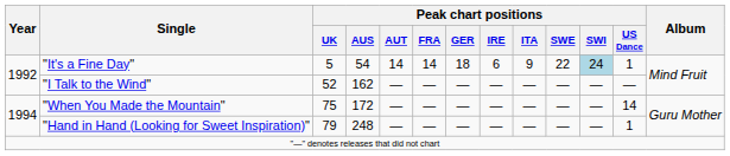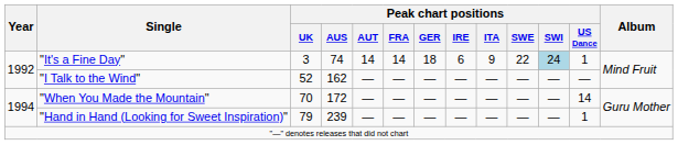"It's a Fine Day" | Peak chart positions / UK: 5 -> 3
"It's a Fine Day" | Peak chart positions / AUS: 54 -> 74
"When You Made the Mountain" | Peak chart positions / UK: 75 -> 70
"Hand in Hand (Looking for Sweet Inspiration)" | Peak chart positions / AUS: 248 -> 239
